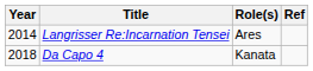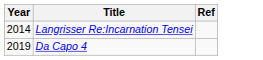- column: Role(s) | Ares | Kanata
Da Capo 4 | Year: 2018 -> 2019
